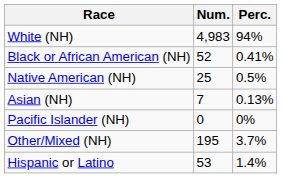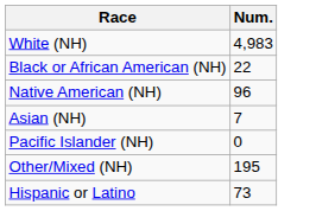- column: Perc. | 94% | 0.41% | 0.5% | 0.13% | 0% | 3.7% | 1.4%
Black or African American (NH) | Num.: 52 -> 22
Native American (NH) | Num.: 25 -> 96
Hispanic or Latino | Num.: 53 -> 73
